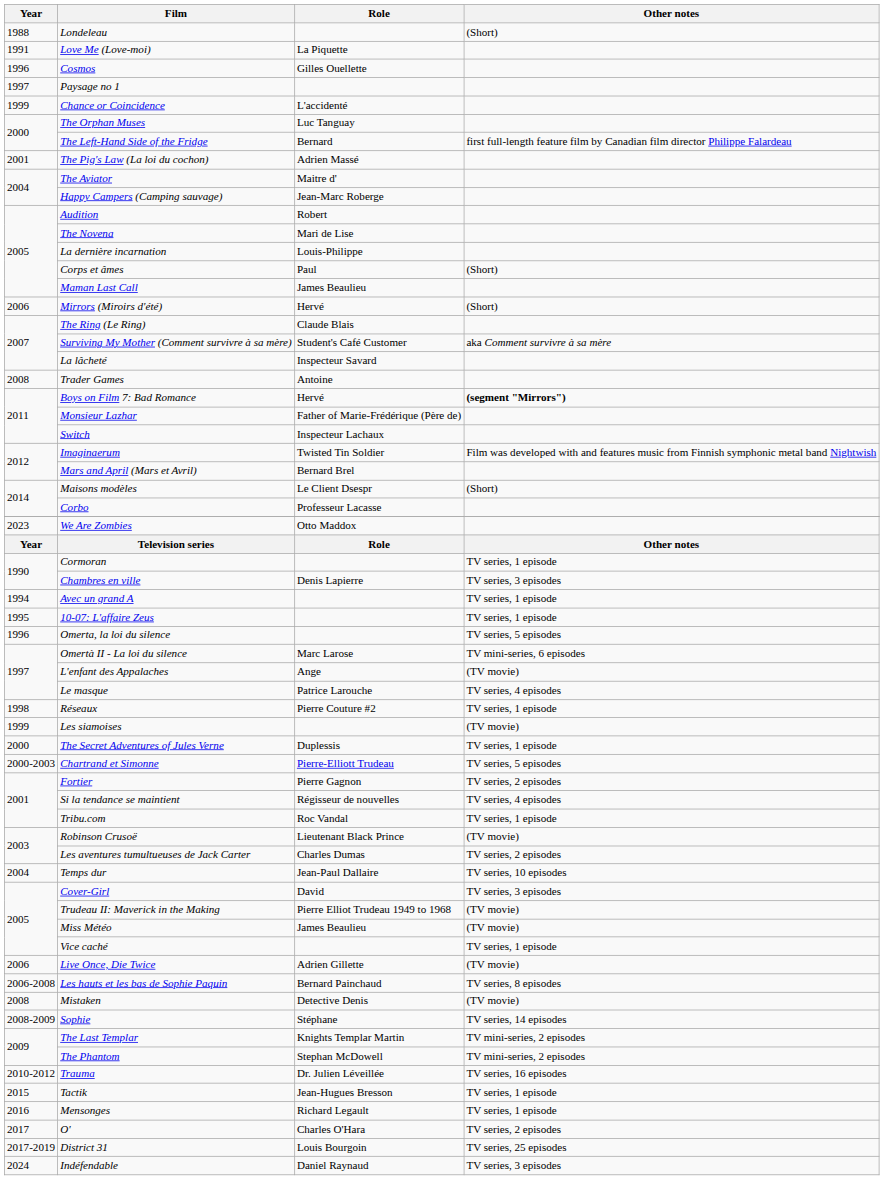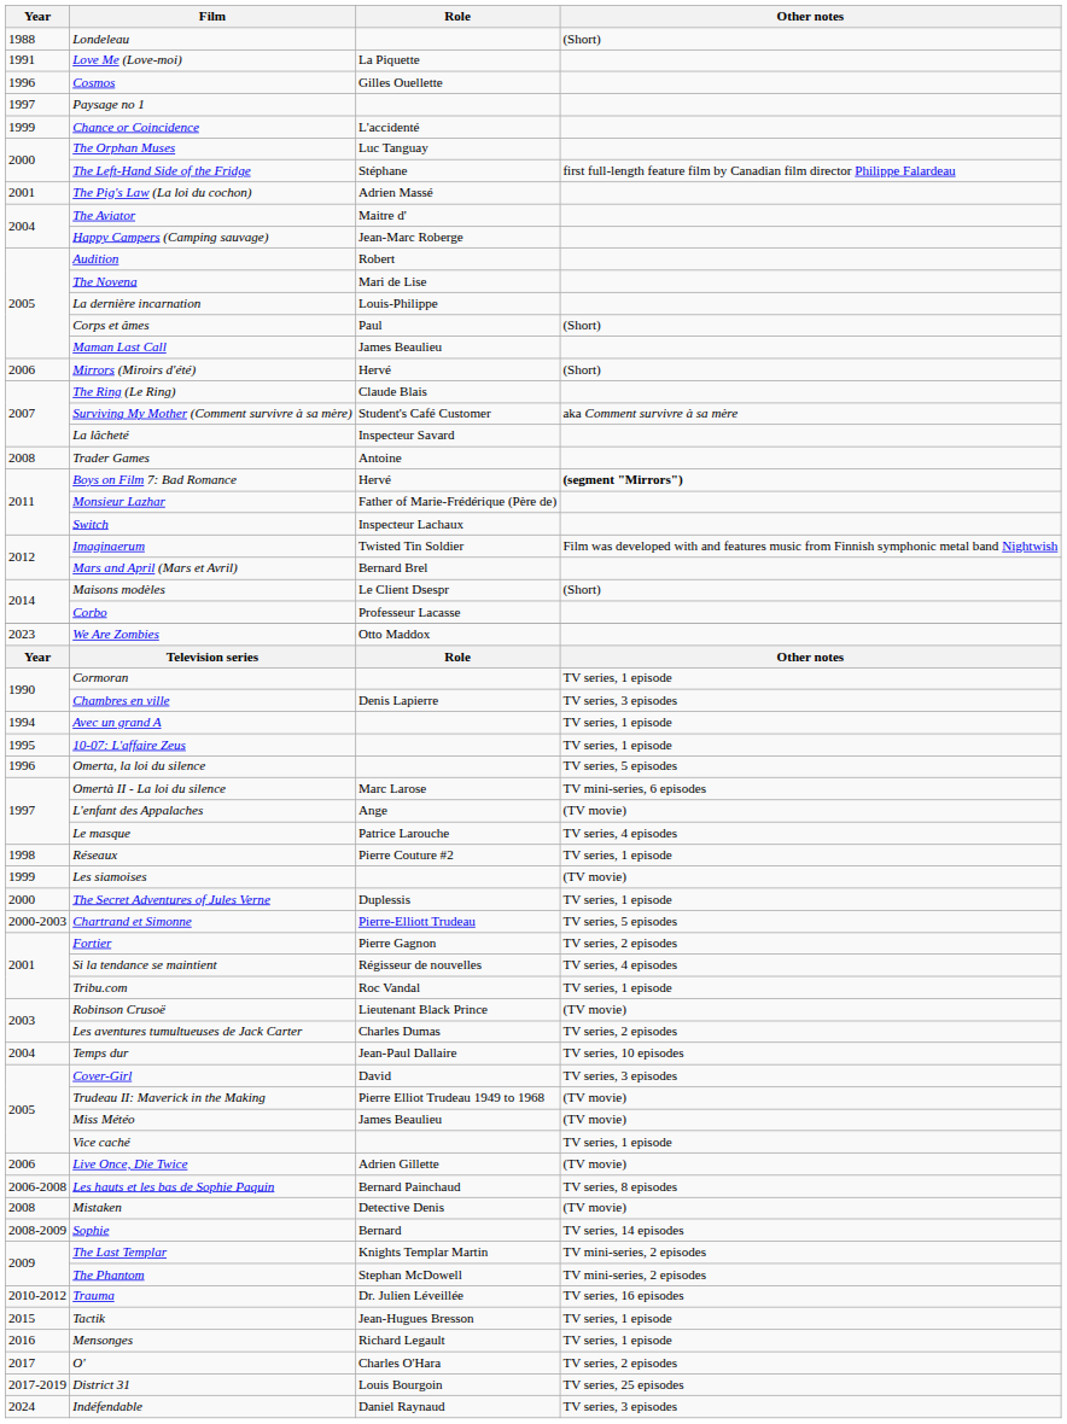The Left-Hand Side of the Fridge | Role: Bernard -> Stéphane
Sophie | Role: Stéphane -> Bernard
